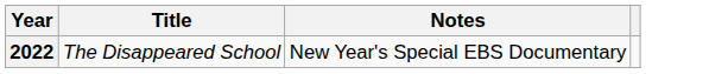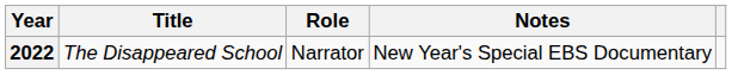+ column: Role | Narrator
